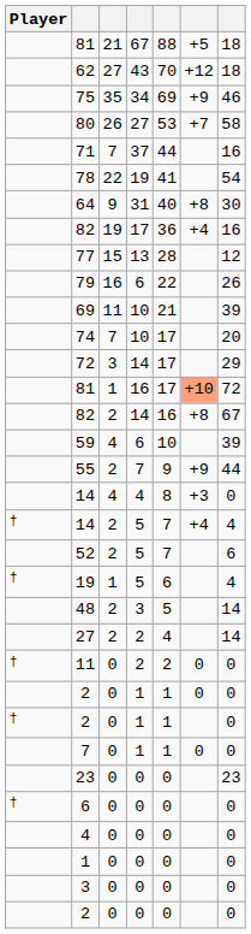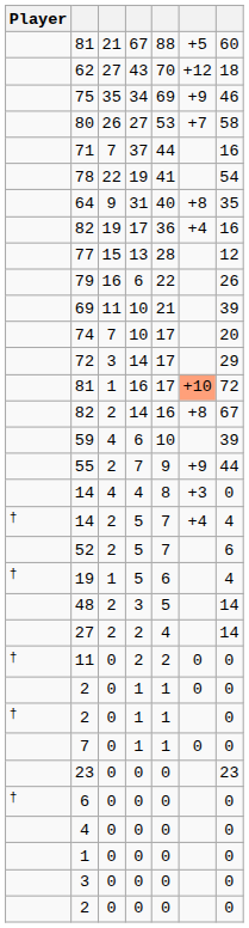81 / 67 | column 7: 18 -> 60
64 | column 7: 30 -> 35
